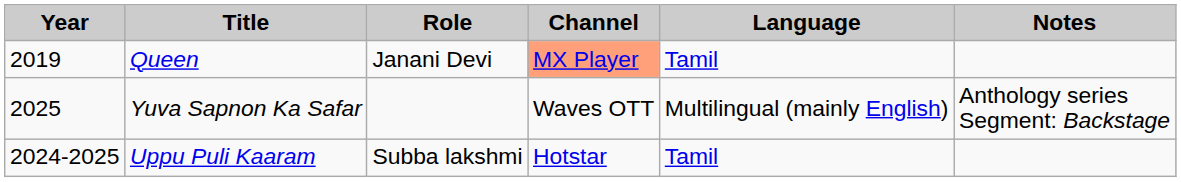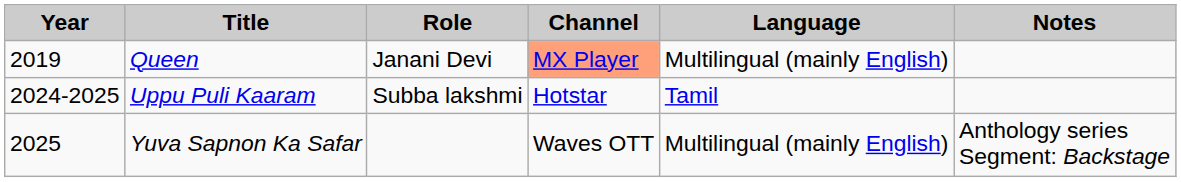Queen | Language: Tamil -> Multilingual (mainly English)
rows swapped: Uppu Puli Kaaram <-> Yuva Sapnon Ka Safar
